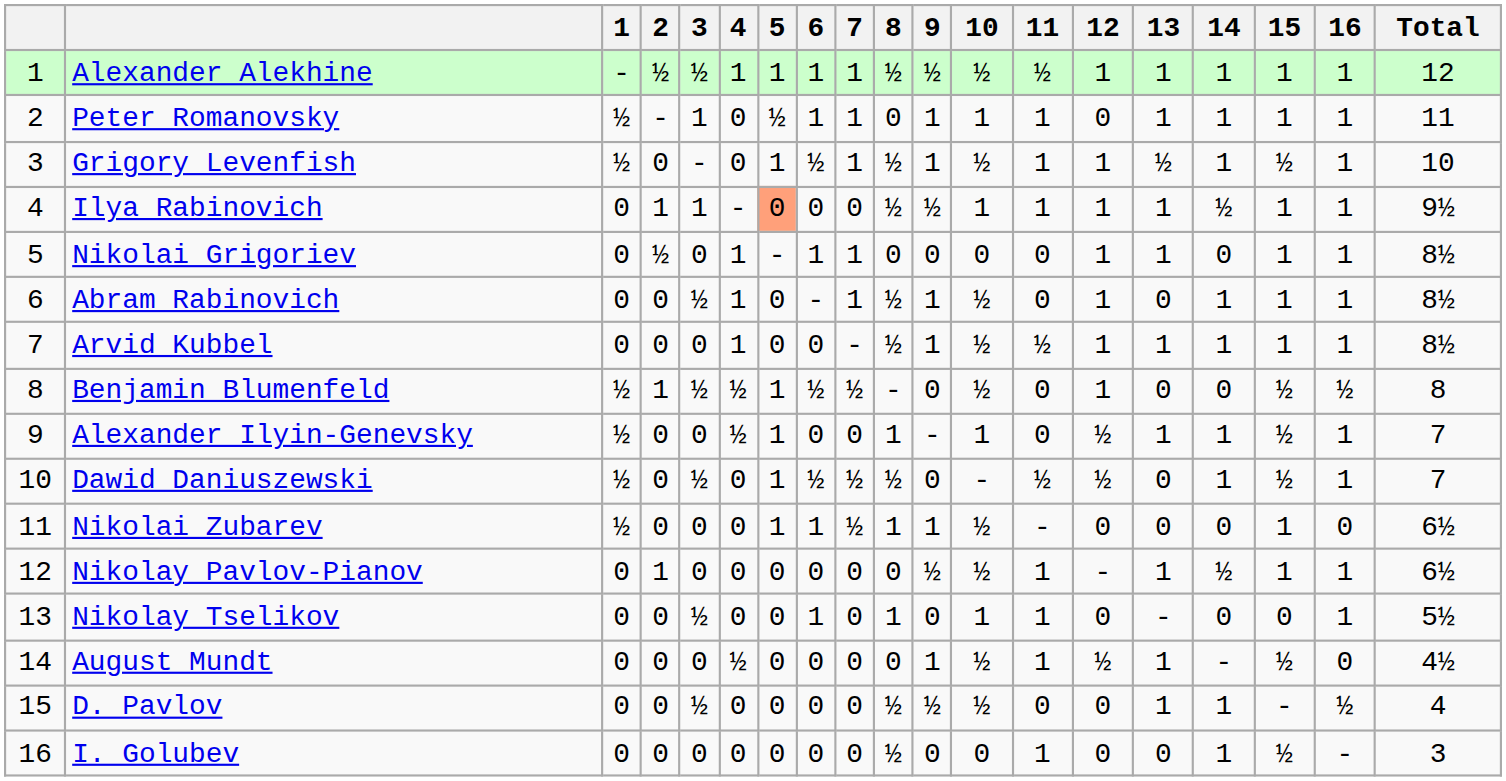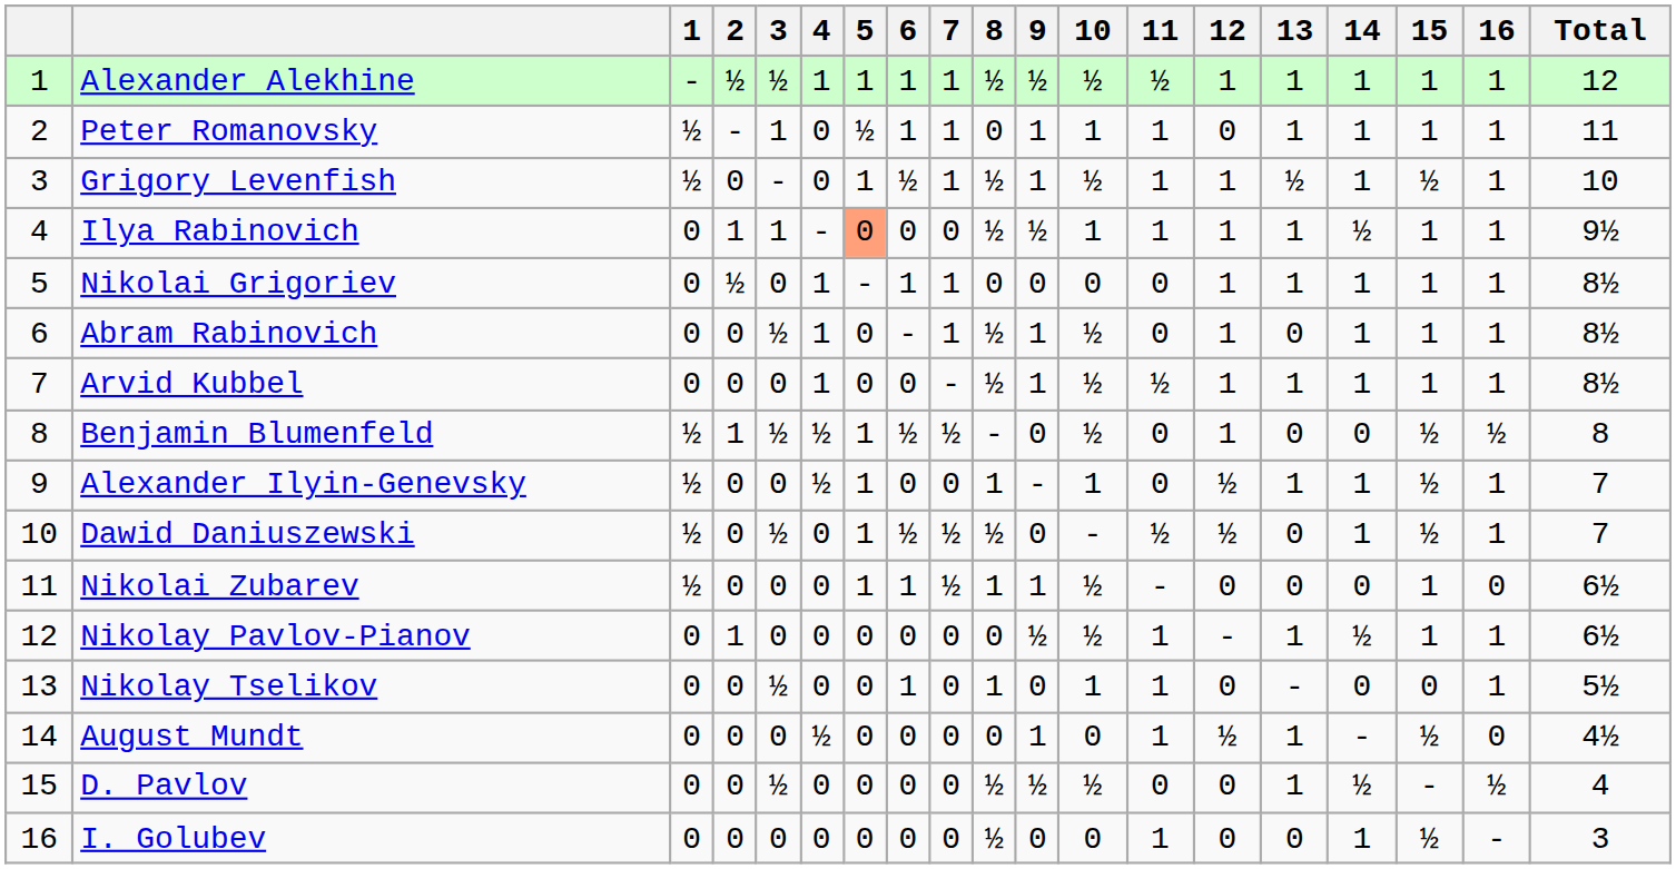Nikolai Grigoriev | 14: 0 -> 1
August Mundt | 10: ½ -> 0
D. Pavlov | 14: 1 -> ½
